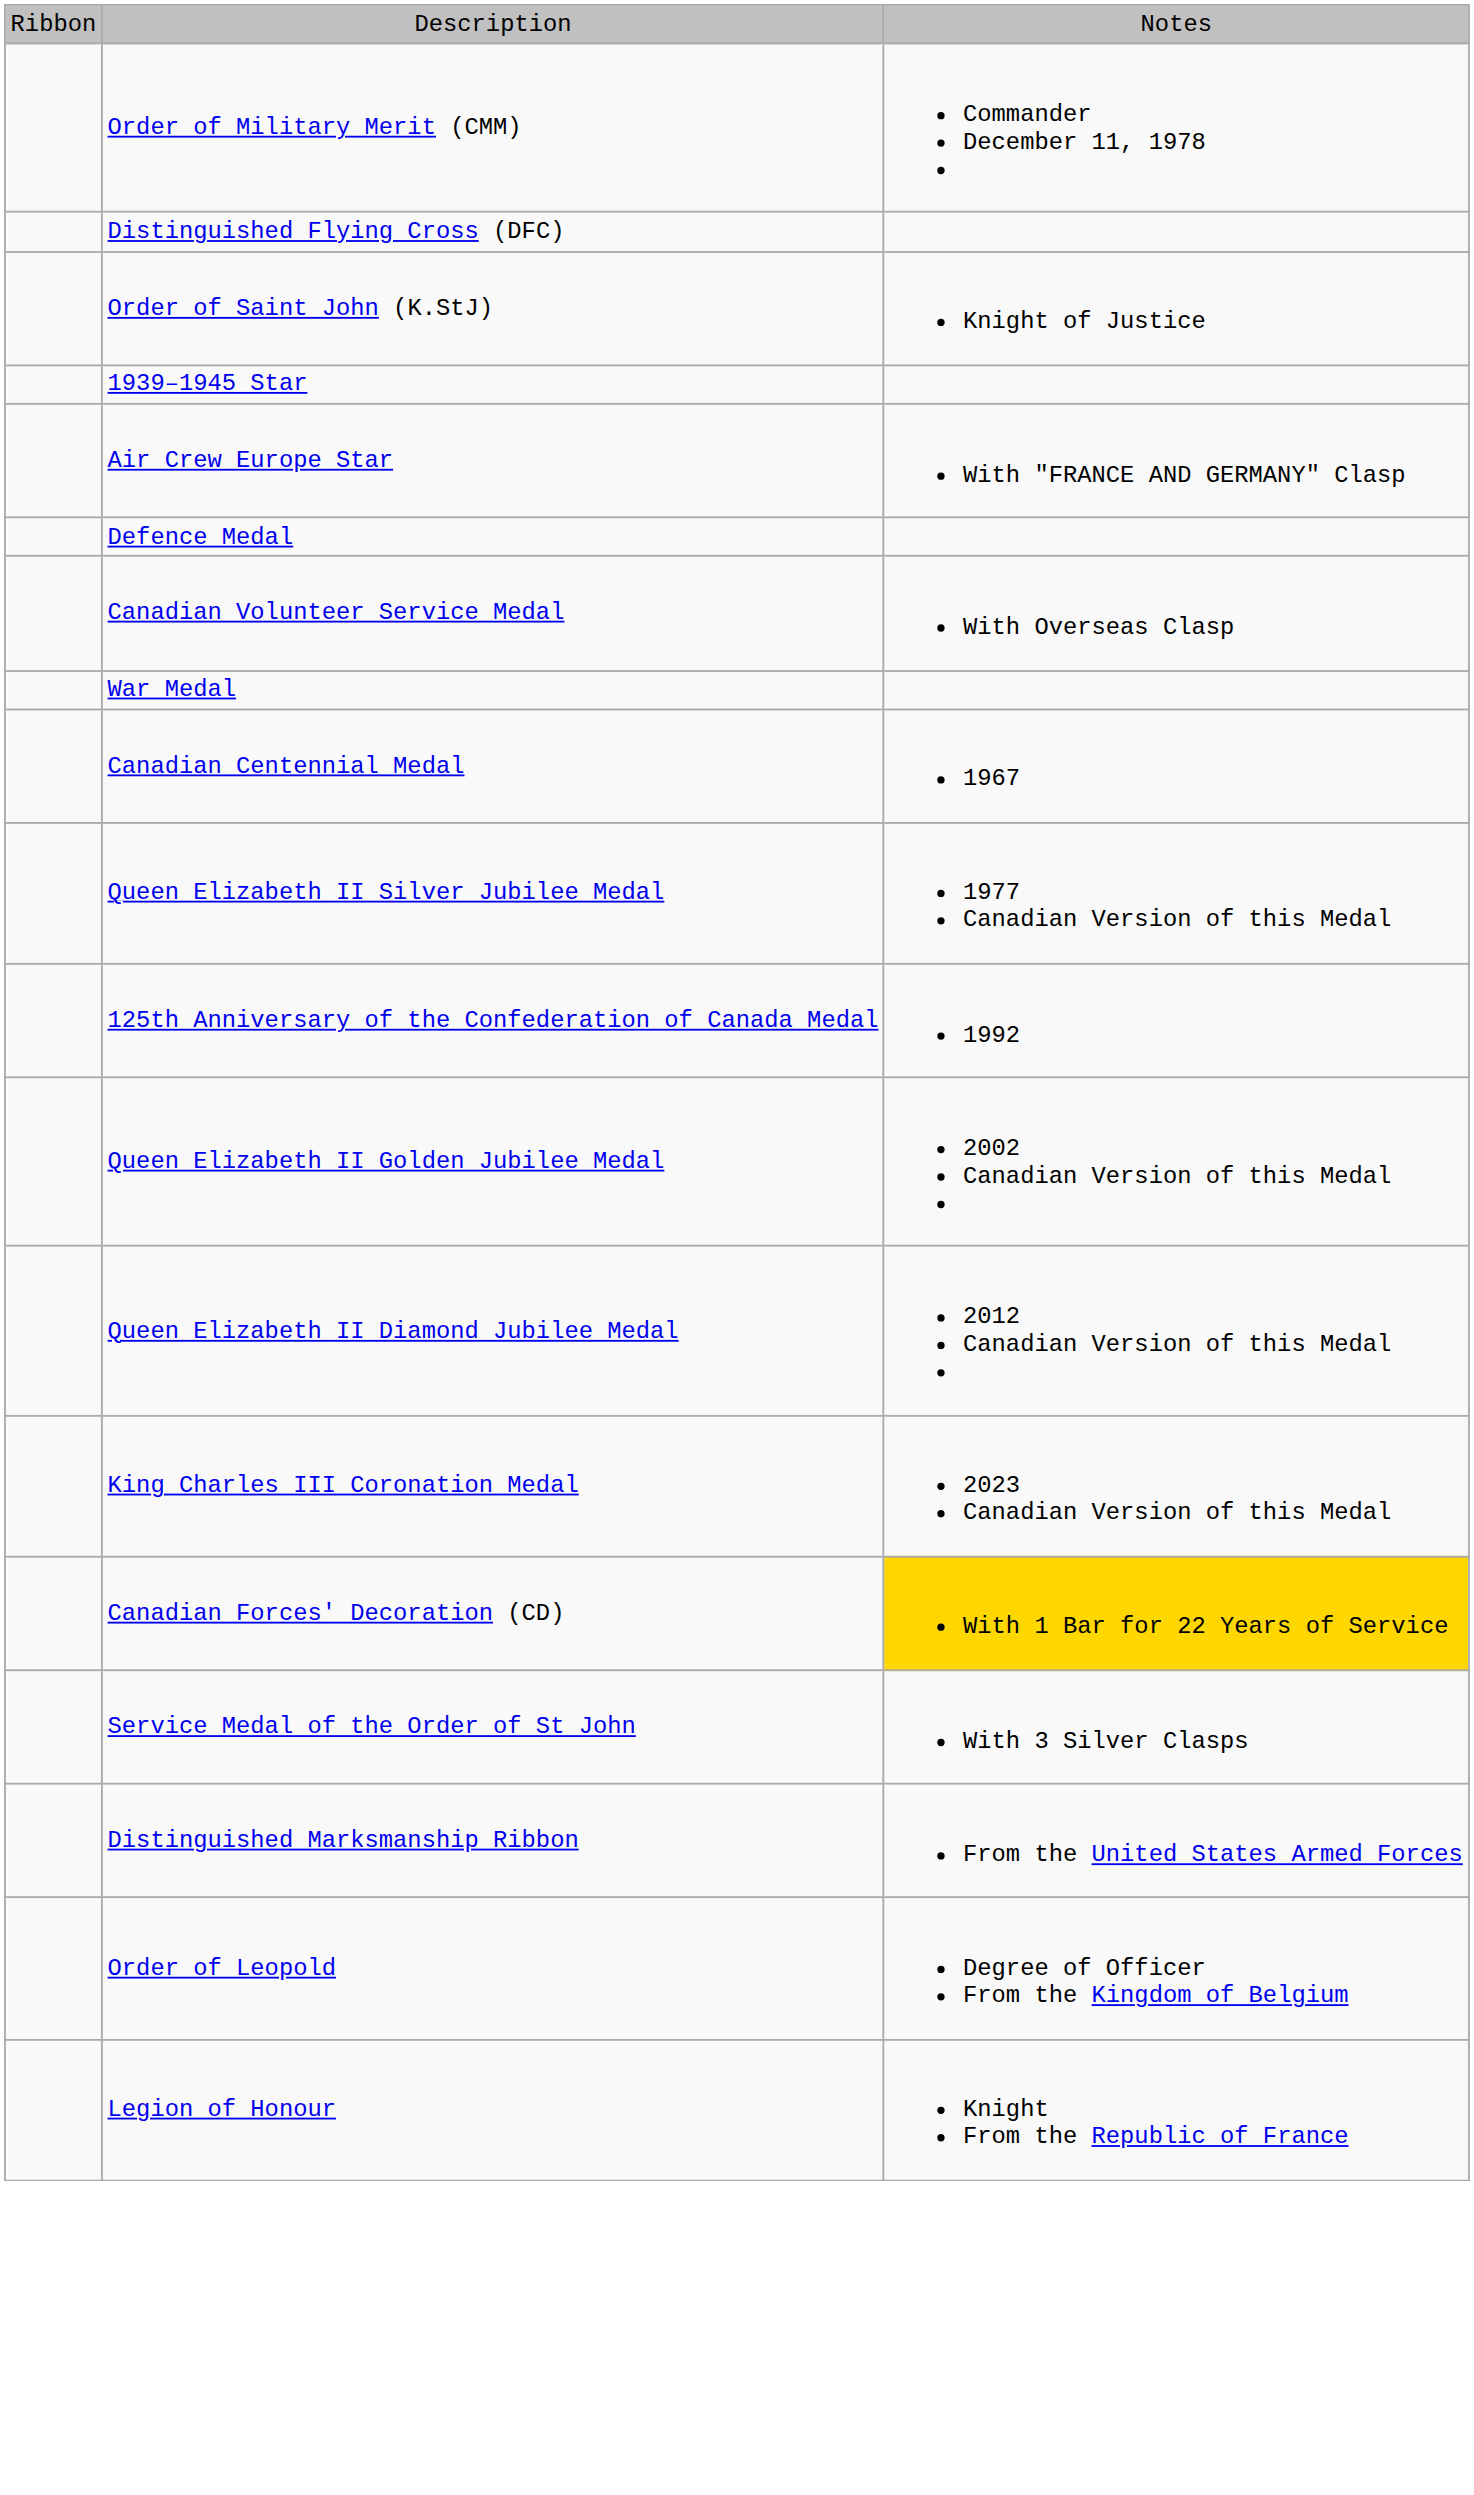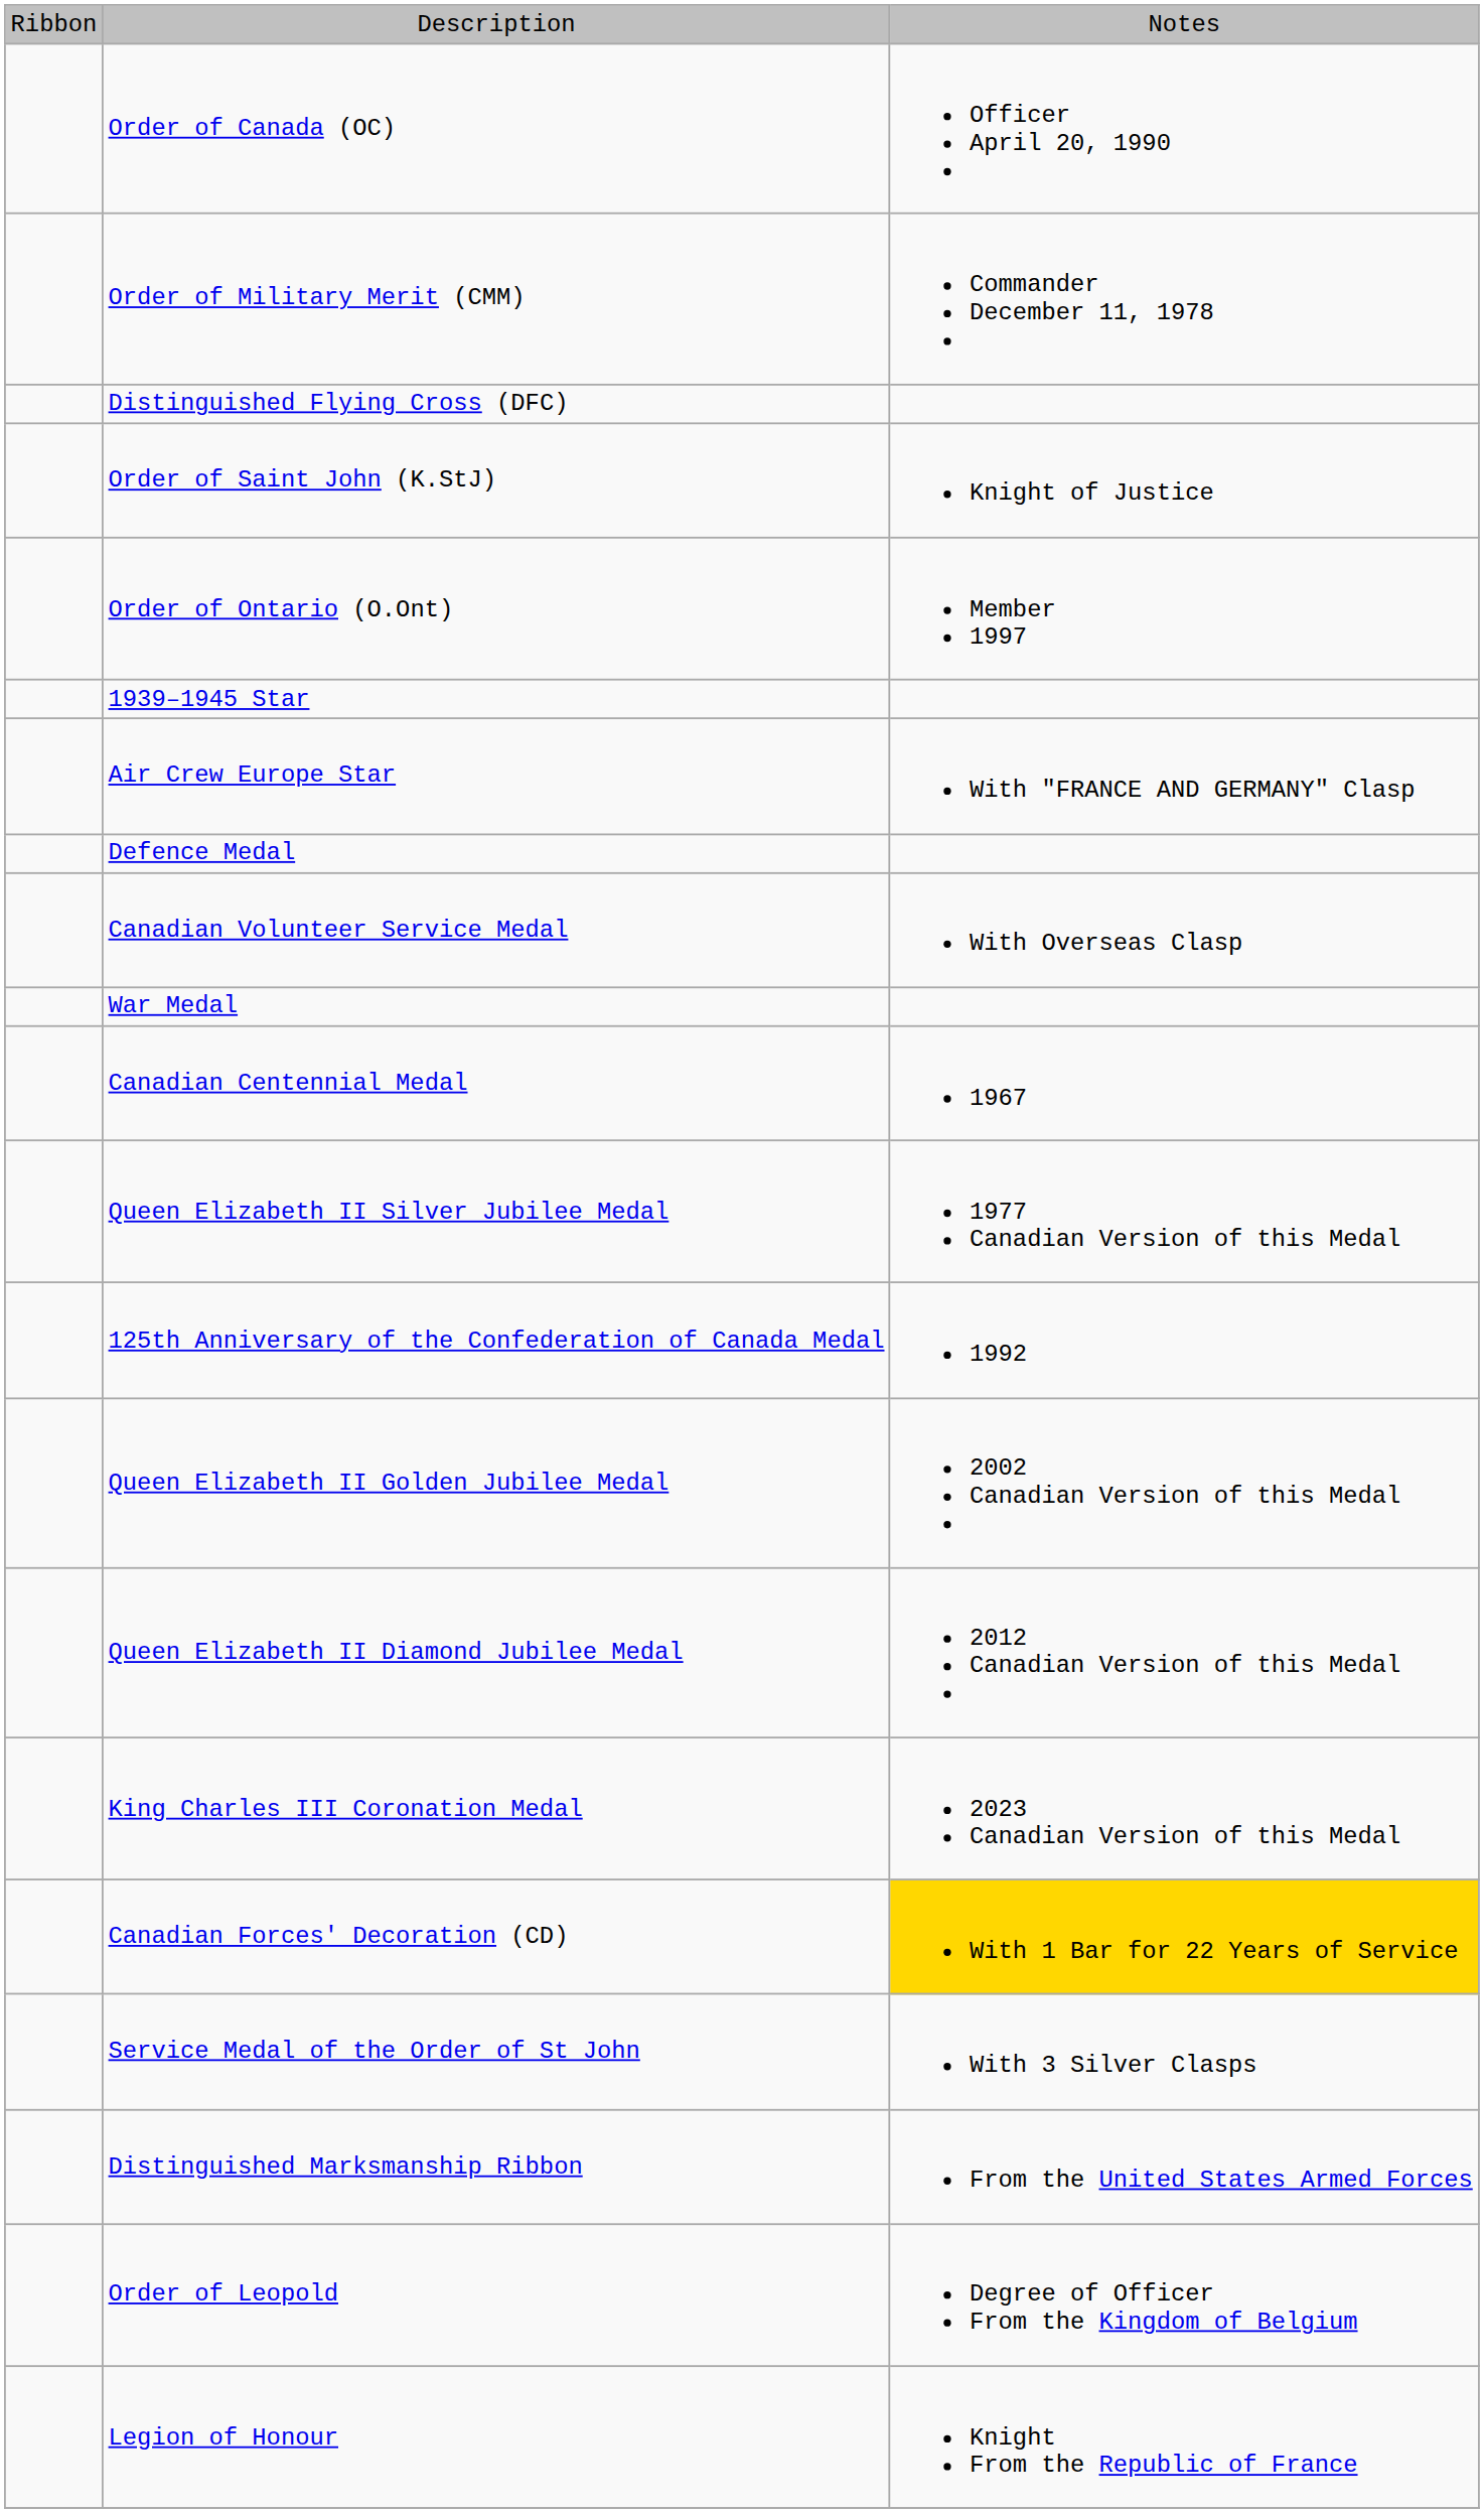+ row: Order of Canada (OC) | Officer April 20, 1990
+ row: Order of Ontario (O.Ont) | Member 1997
